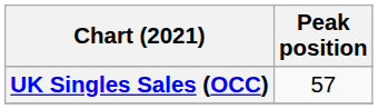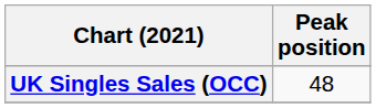UK Singles Sales (OCC) | Peak position: 57 -> 48
